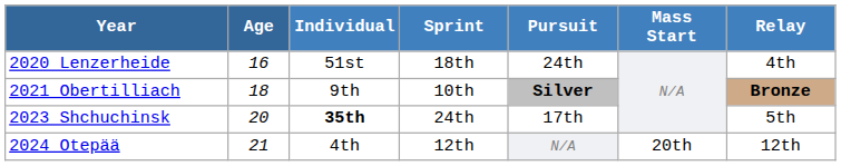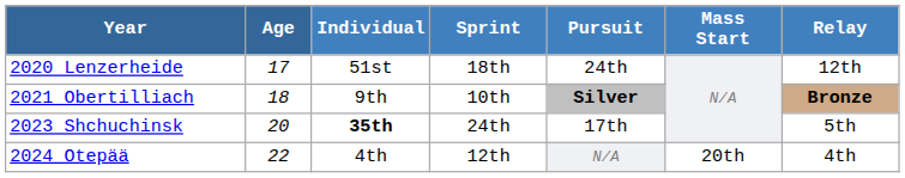2020 Lenzerheide | Age: 16 -> 17
2020 Lenzerheide | Relay: 4th -> 12th
2024 Otepää | Age: 21 -> 22
2024 Otepää | Relay: 12th -> 4th
